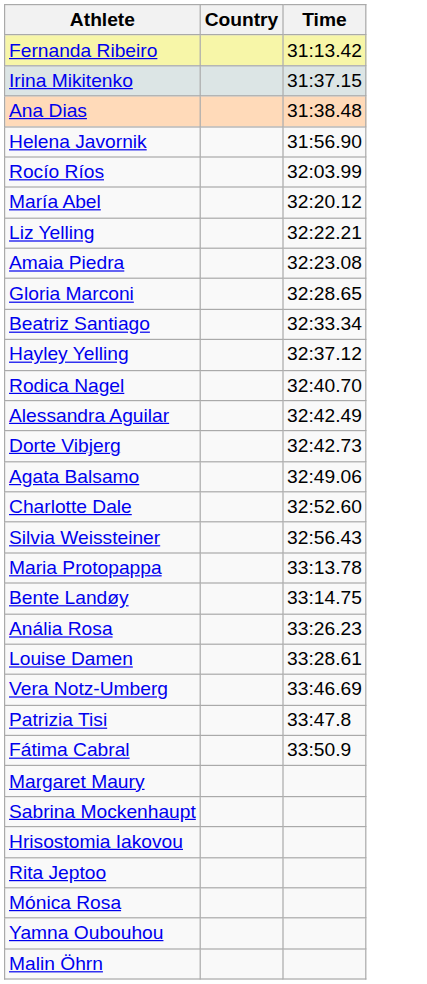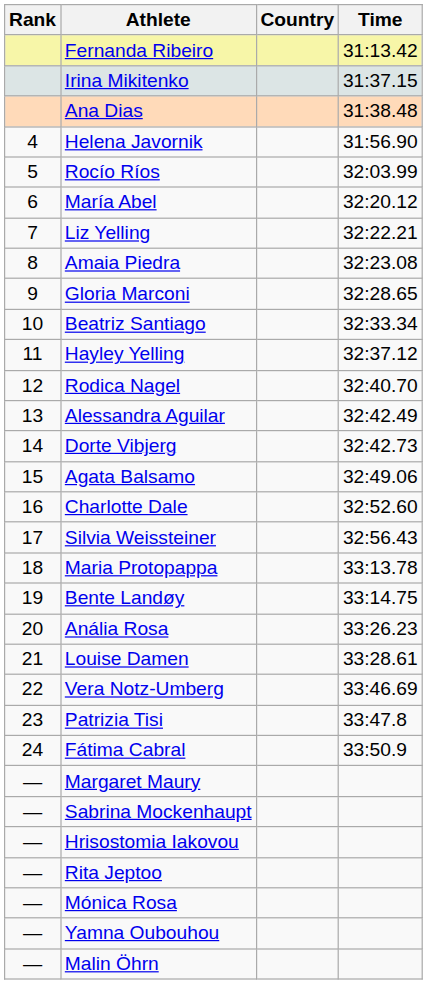+ column: Rank | 4 | 5 | 6 | 7 | 8 | 9 | 10 | 11 | 12 | 13 | 14 | 15 | 16 | 17 | 18 | 19 | 20 | 21 | 22 | 23 | 24 | — | — | — | — | — | — | —
